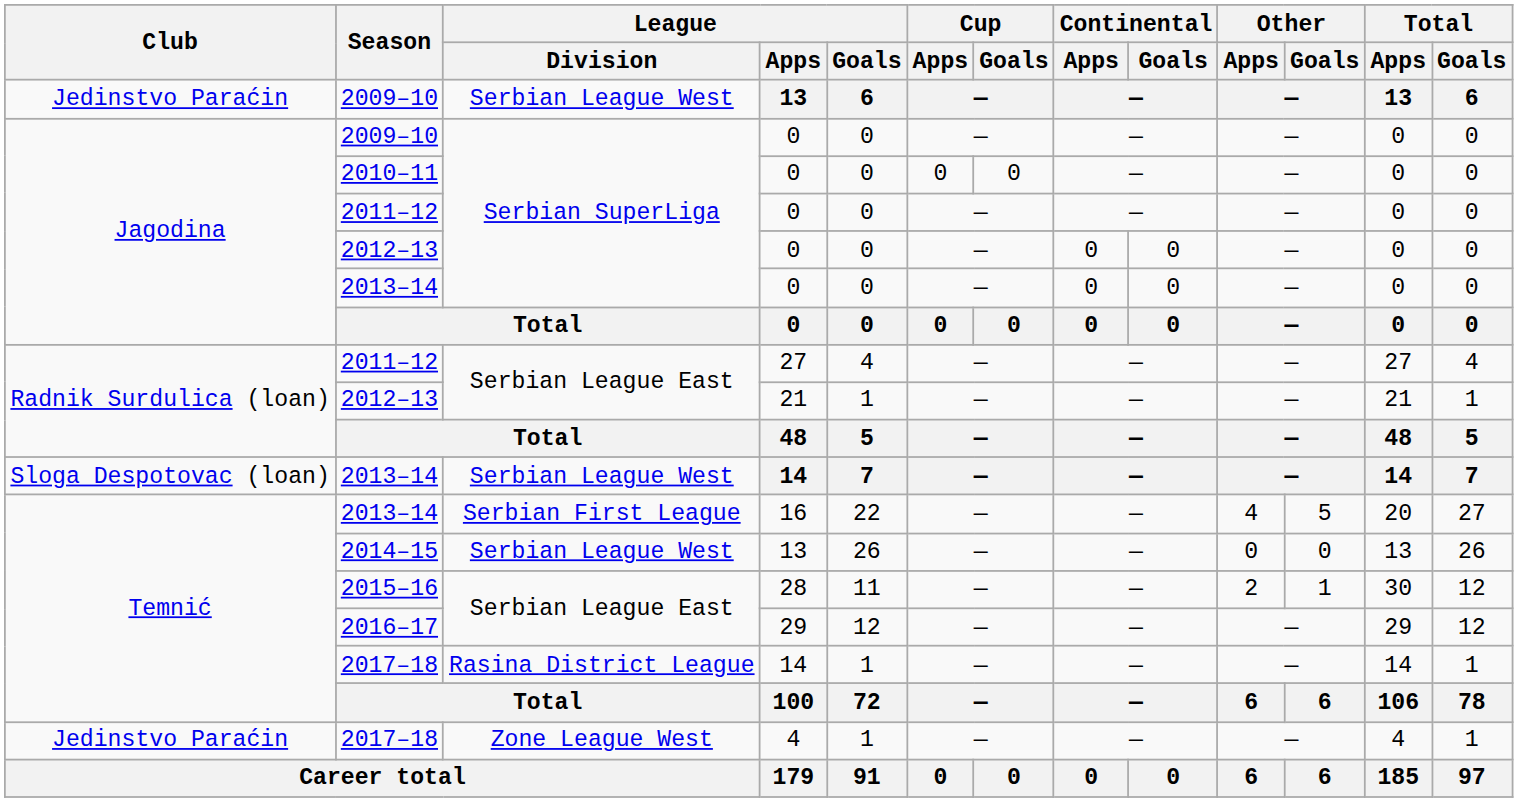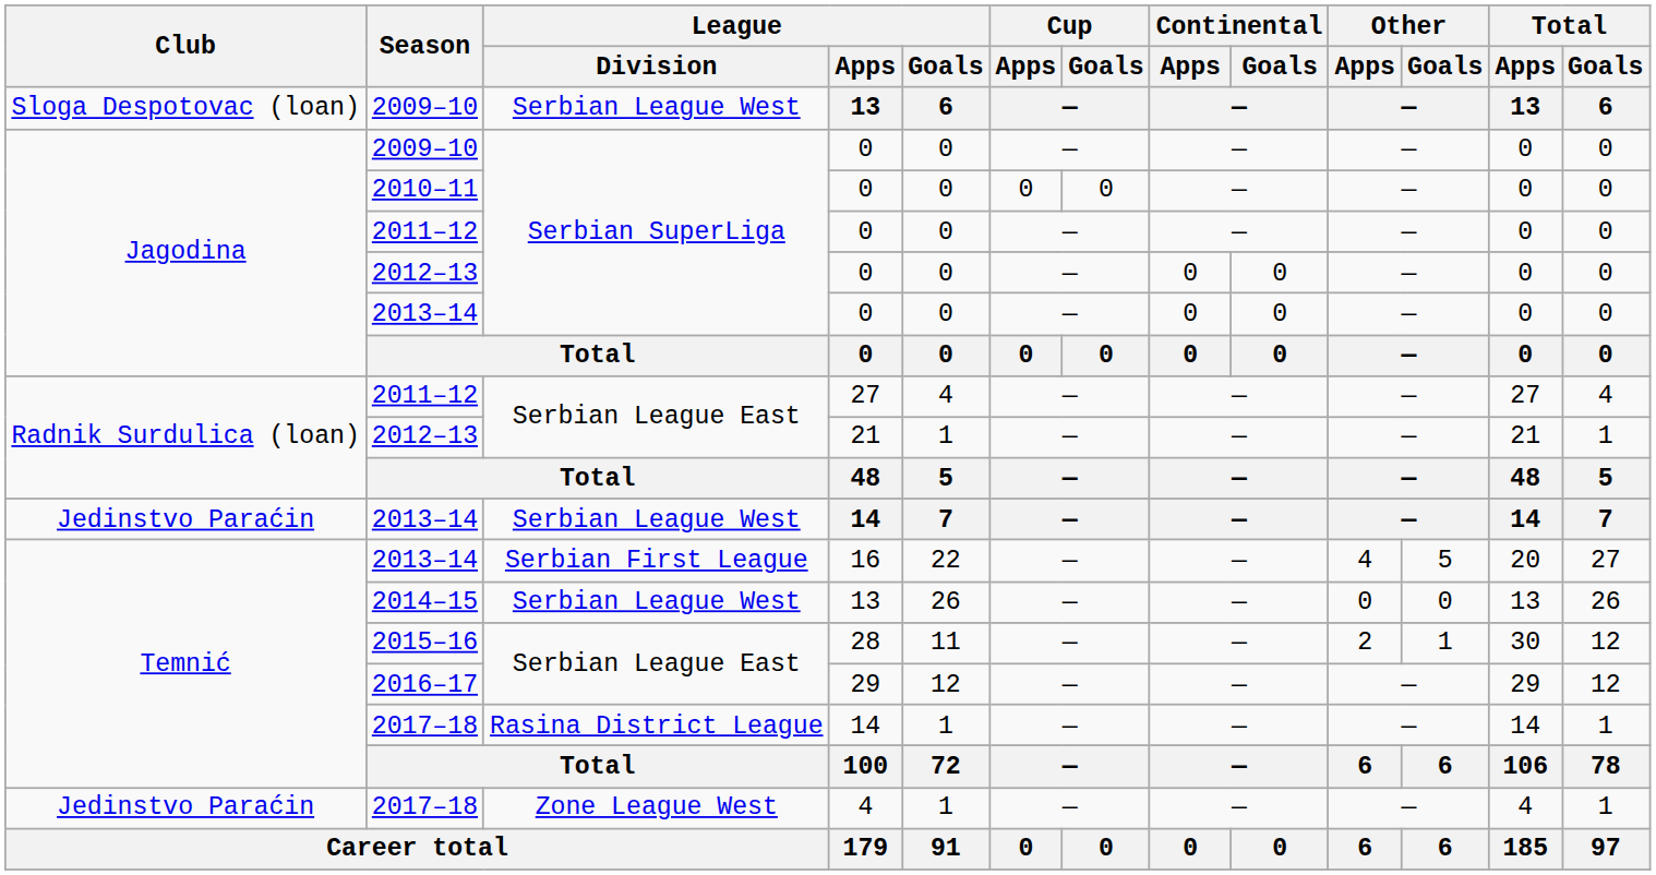2009–10 / 13 | Club: Jedinstvo Paraćin -> Sloga Despotovac (loan)
2013–14 / 14 | Club: Sloga Despotovac (loan) -> Jedinstvo Paraćin
